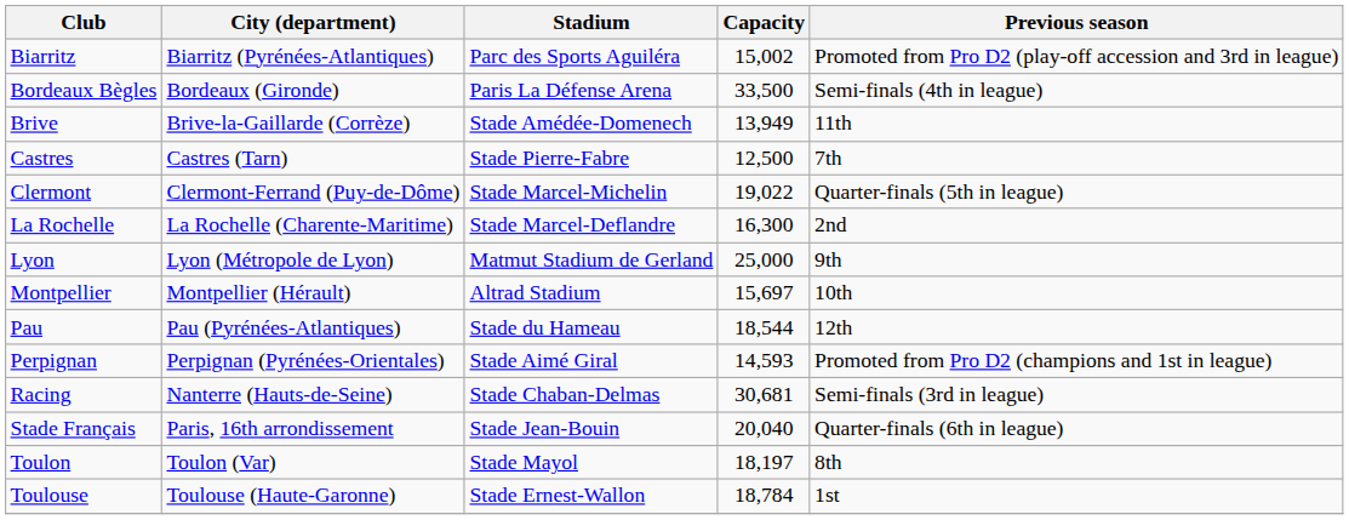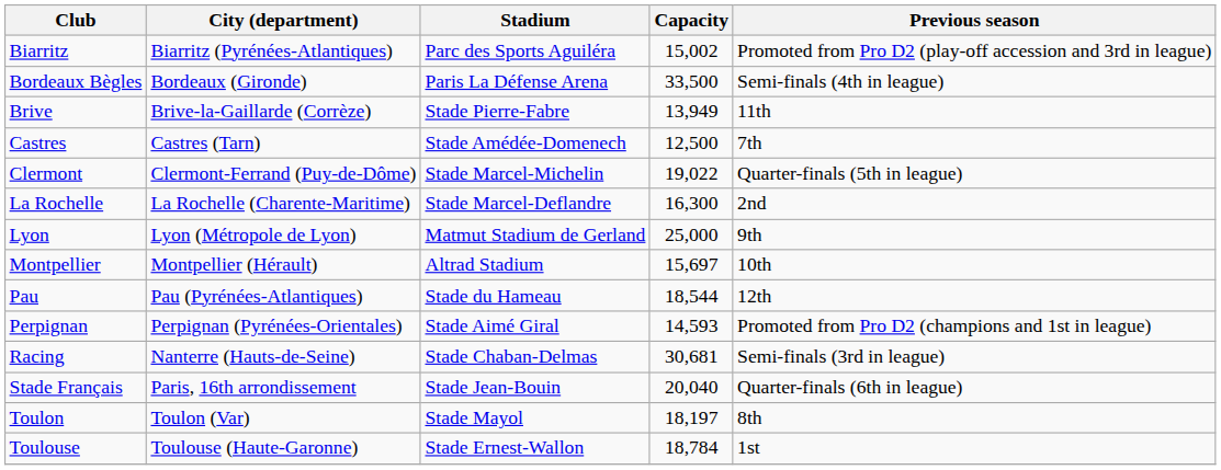Brive | Stadium: Stade Amédée-Domenech -> Stade Pierre-Fabre
Castres | Stadium: Stade Pierre-Fabre -> Stade Amédée-Domenech
